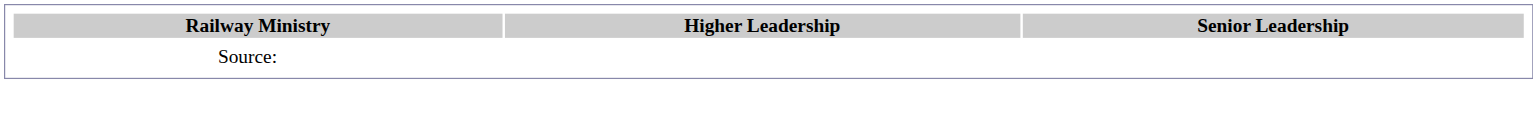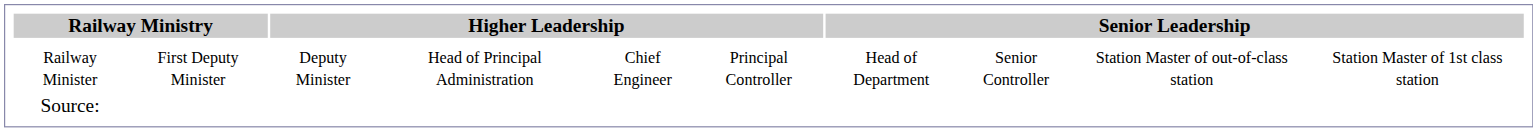+ row: Railway Minister | First Deputy Minister | Deputy Minister | Head of Principal Administration | Chief Engineer | Principal Controller | Head of Department | Senior Controller | Station Master of out-of-class station | Station Master of 1st class station
